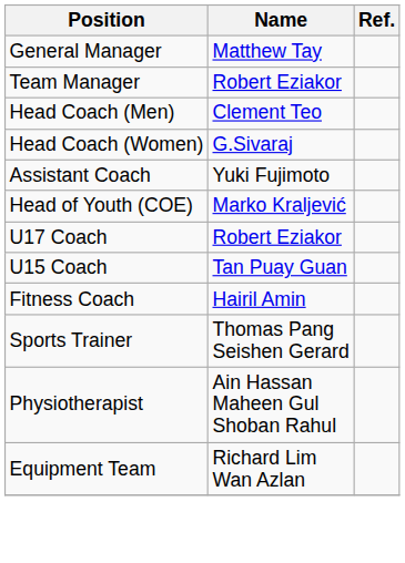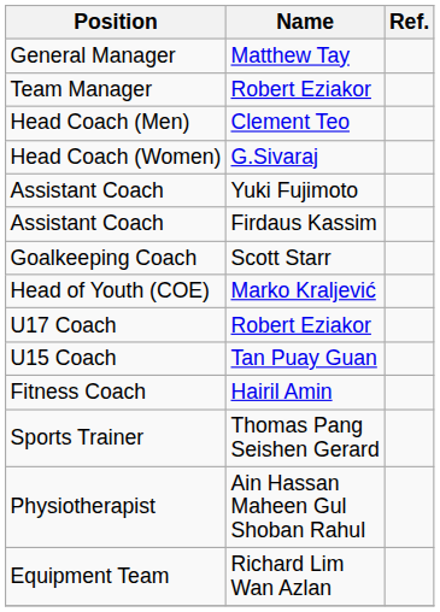+ row: Assistant Coach | Firdaus Kassim
+ row: Goalkeeping Coach | Scott Starr
